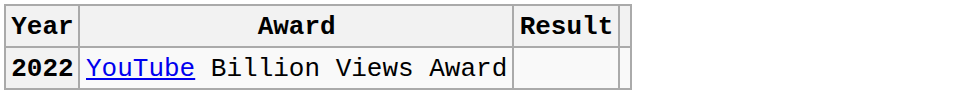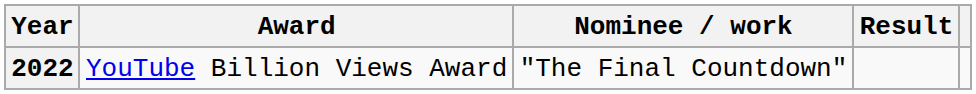+ column: Nominee / work | "The Final Countdown"
